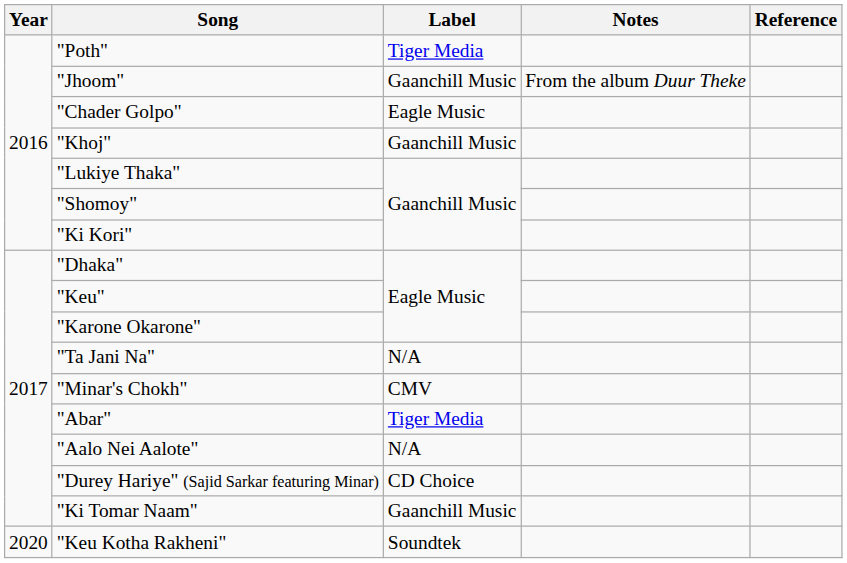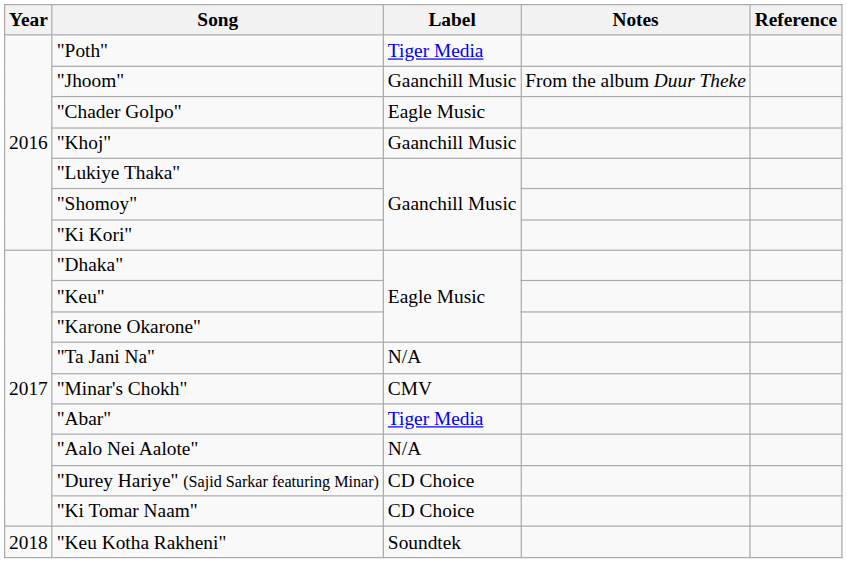"Ki Tomar Naam" | Label: Gaanchill Music -> CD Choice
"Keu Kotha Rakheni" | Year: 2020 -> 2018
